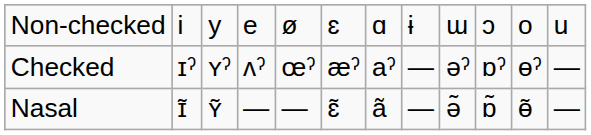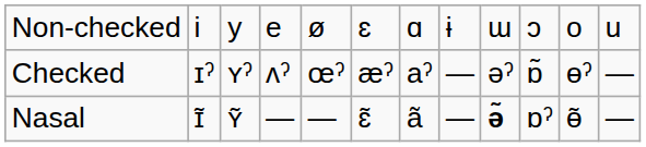Checked | column 10: ɒˀ -> ɒ̃
Nasal | column 9: normal -> bold
Nasal | column 10: ɒ̃ -> ɒˀ
